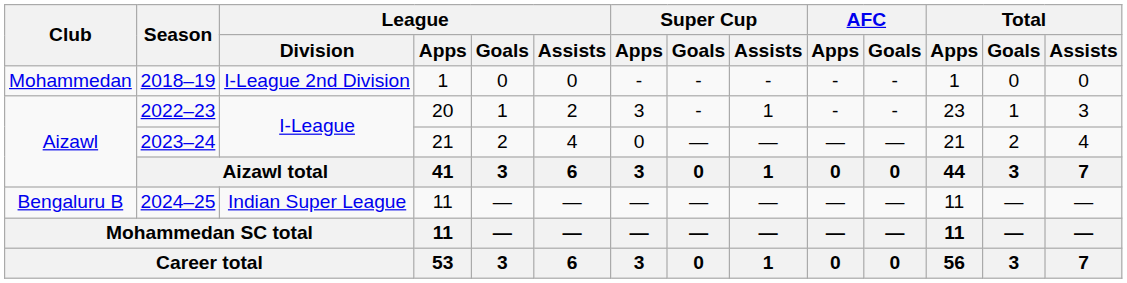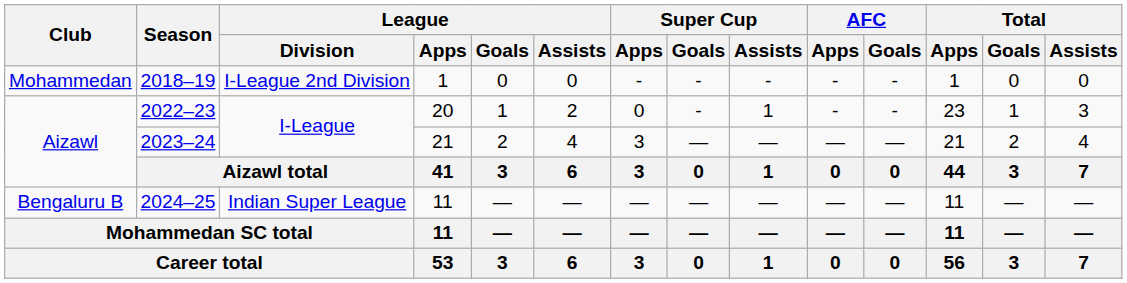2022–23 | Super Cup / Apps: 3 -> 0
2023–24 | Super Cup / Apps: 0 -> 3
